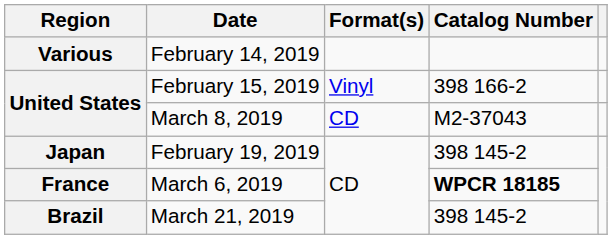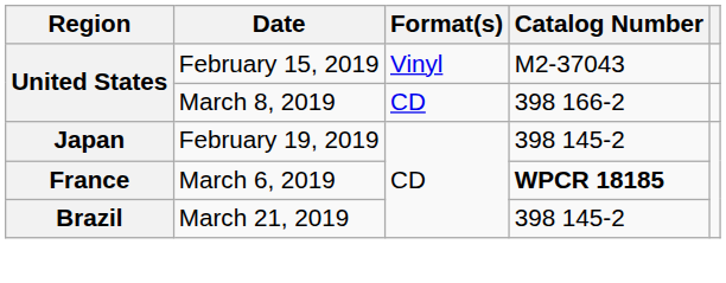- row: Various | February 14, 2019
February 15, 2019 | Catalog Number: 398 166-2 -> M2-37043
March 8, 2019 | Catalog Number: M2-37043 -> 398 166-2
